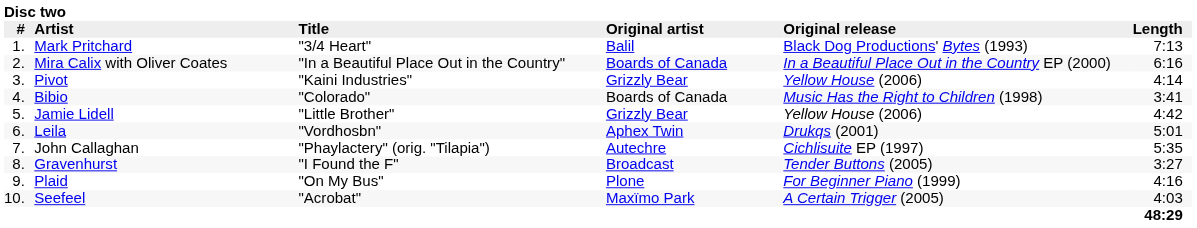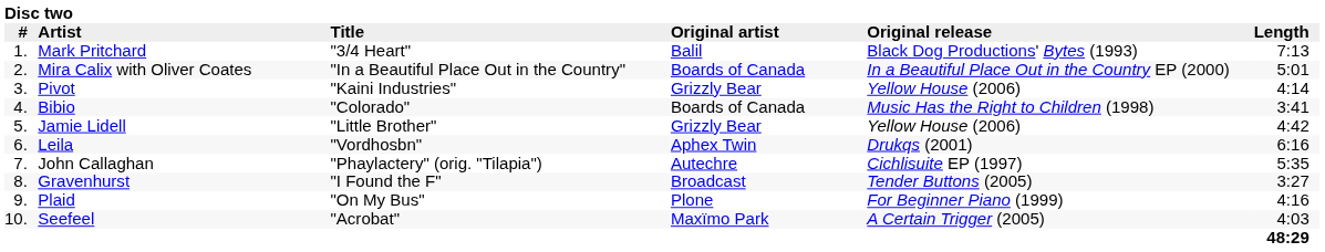Mira Calix with Oliver Coates | Length: 6:16 -> 5:01
Leila | Length: 5:01 -> 6:16
